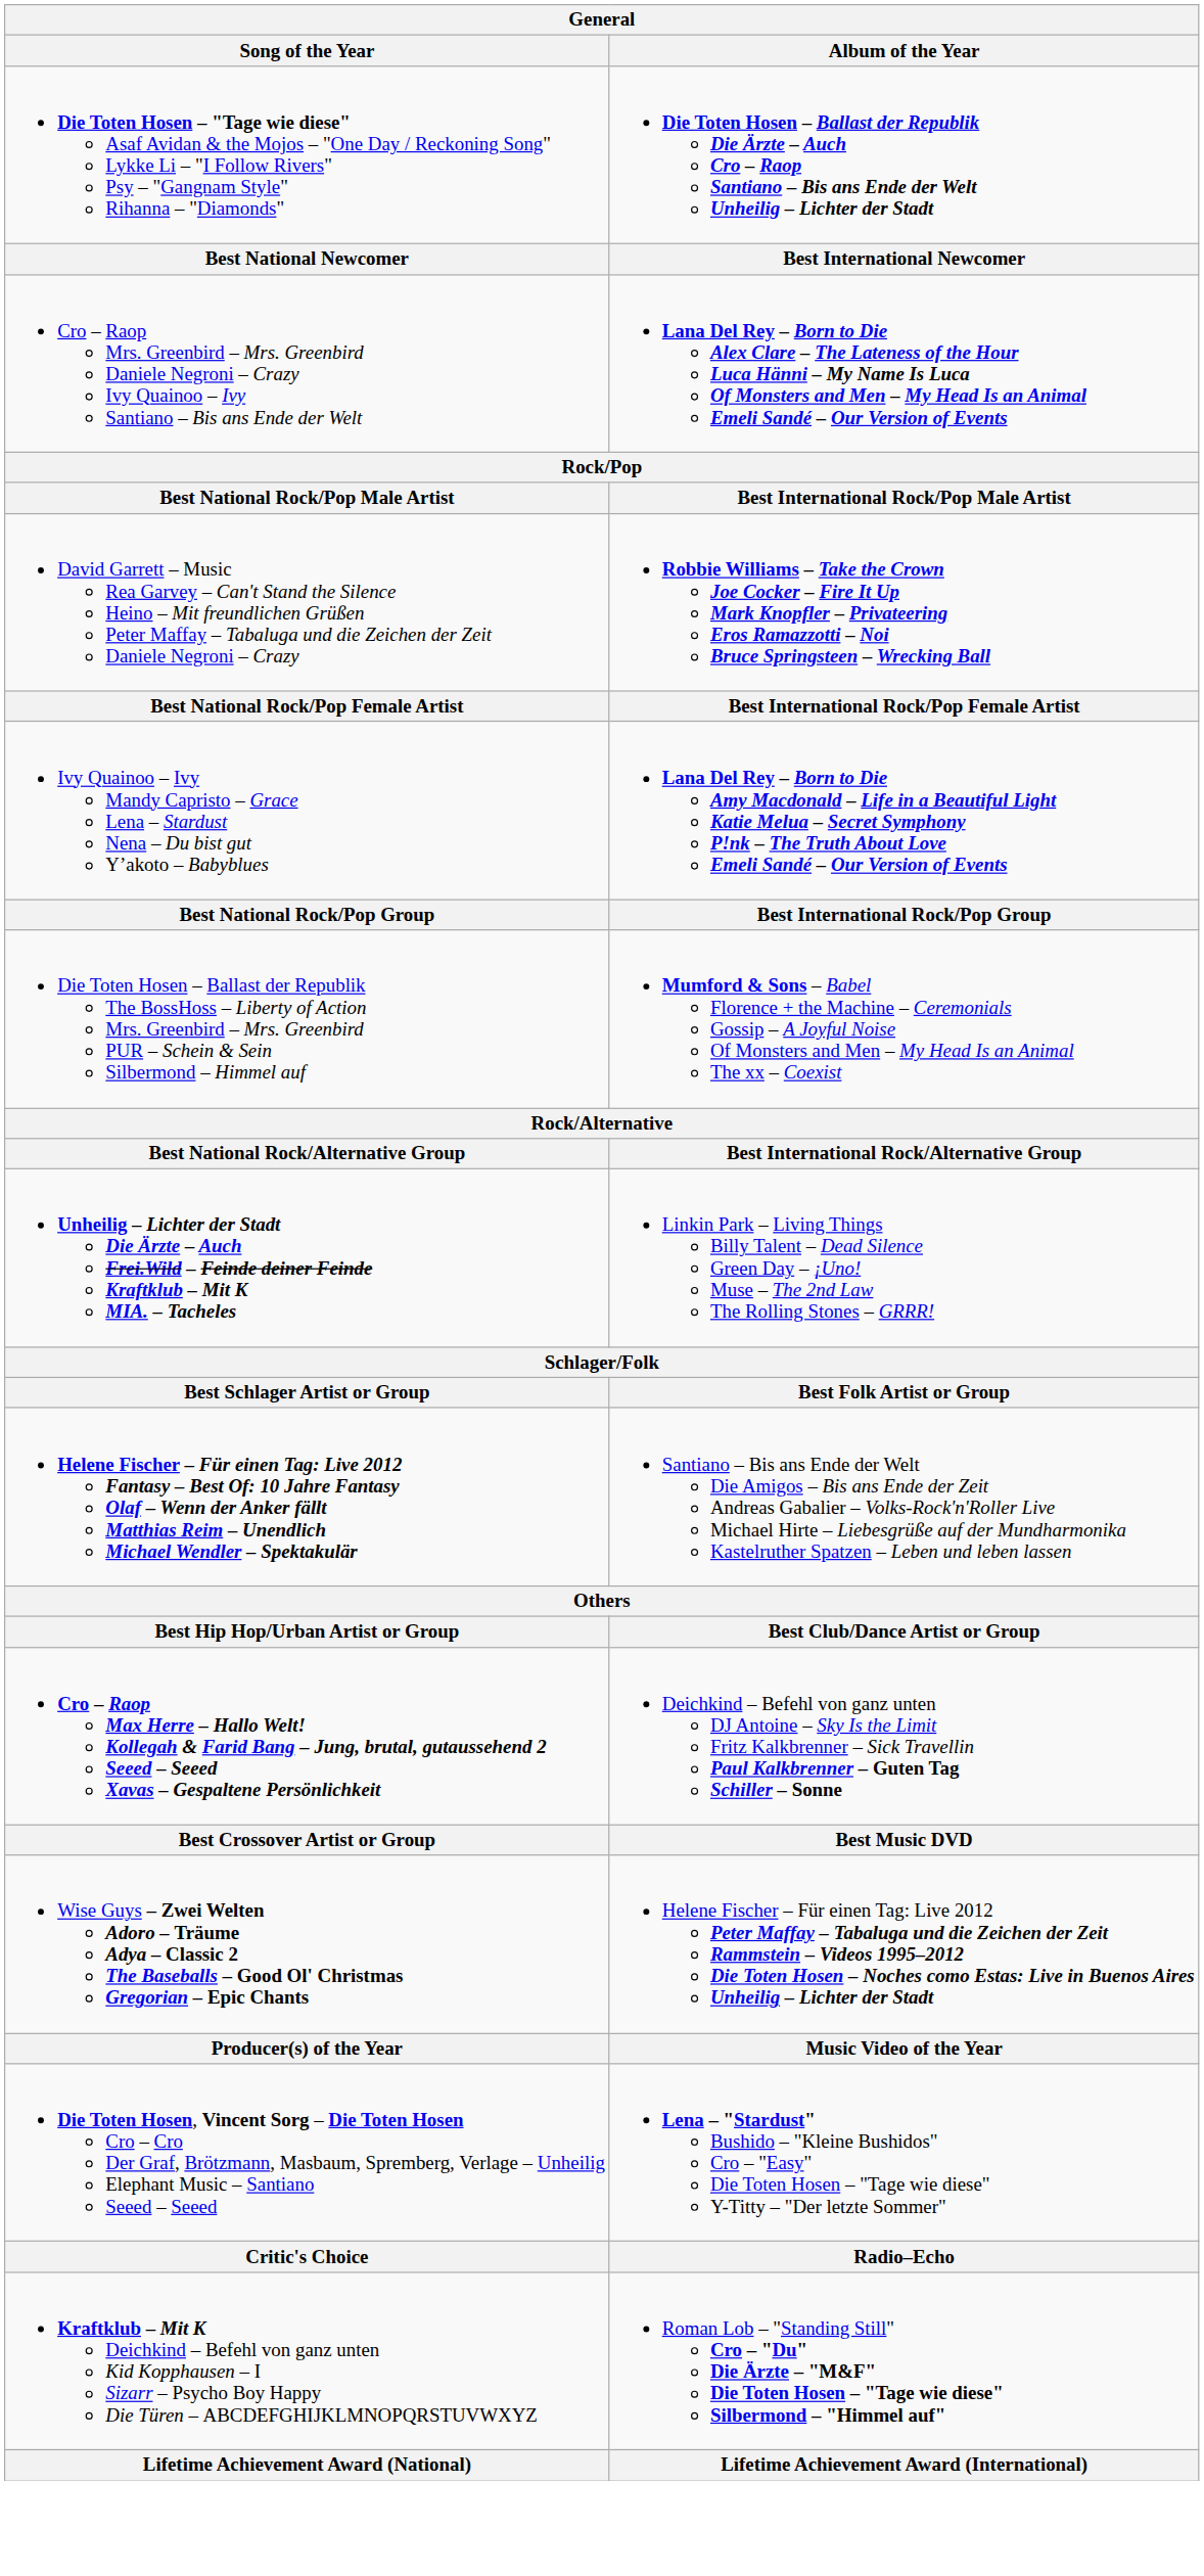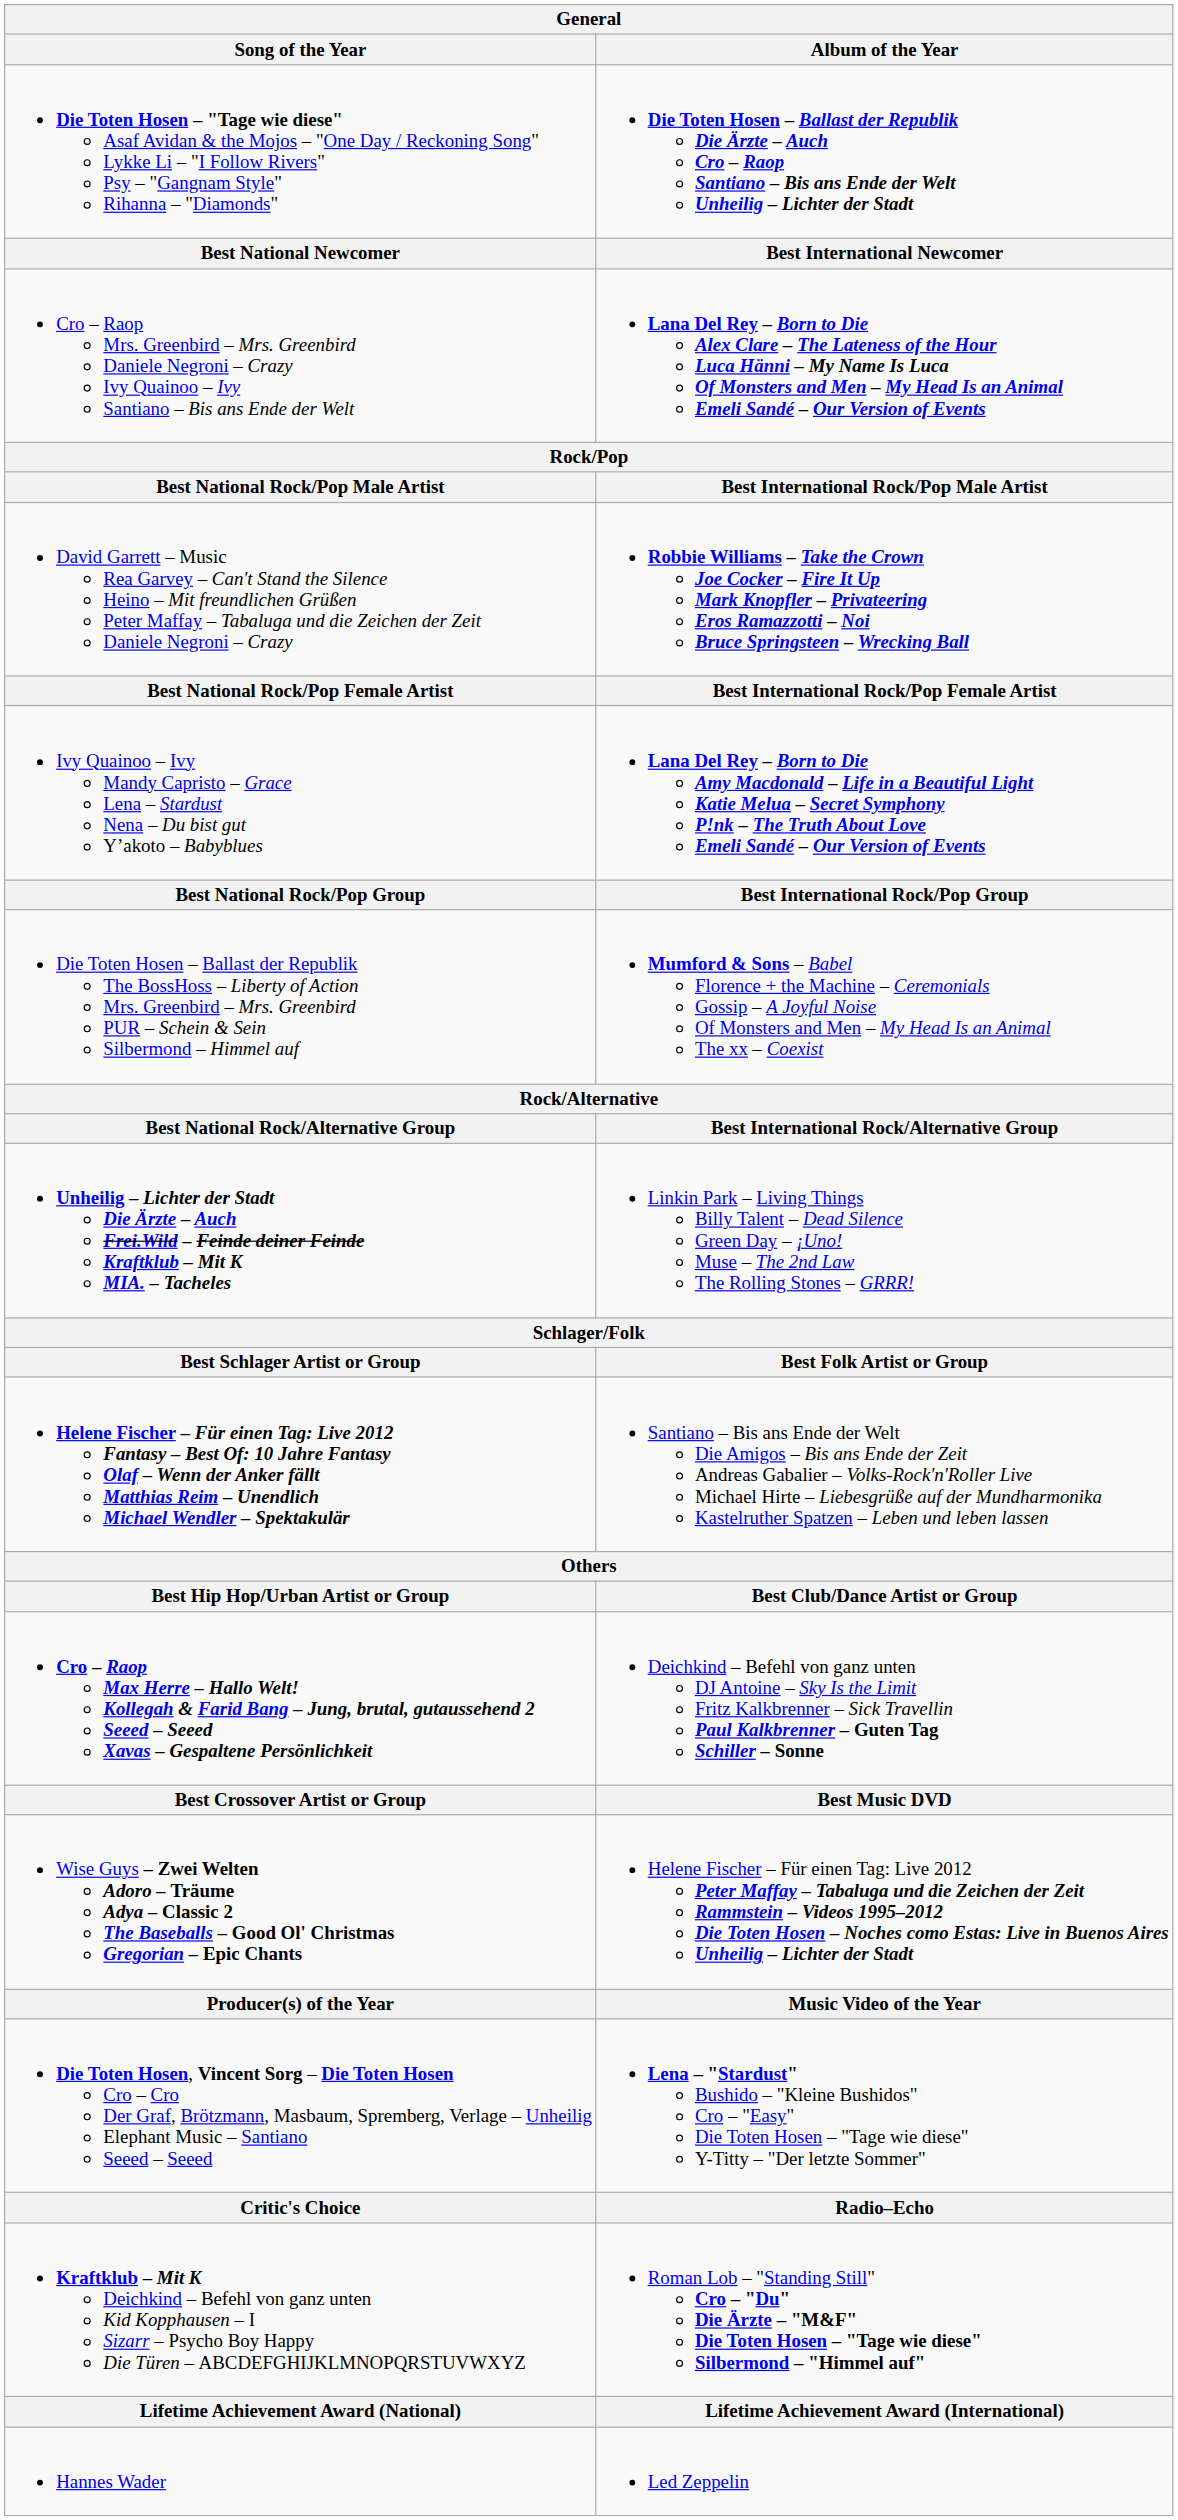+ row: Hannes Wader | Led Zeppelin
